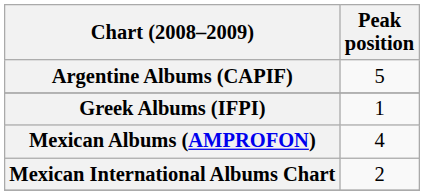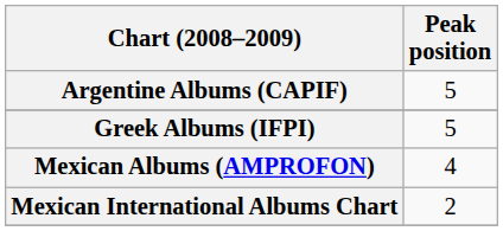Greek Albums (IFPI) | Peak position: 1 -> 5
